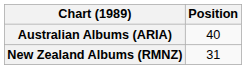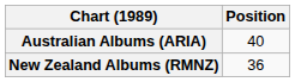New Zealand Albums (RMNZ) | Position: 31 -> 36
